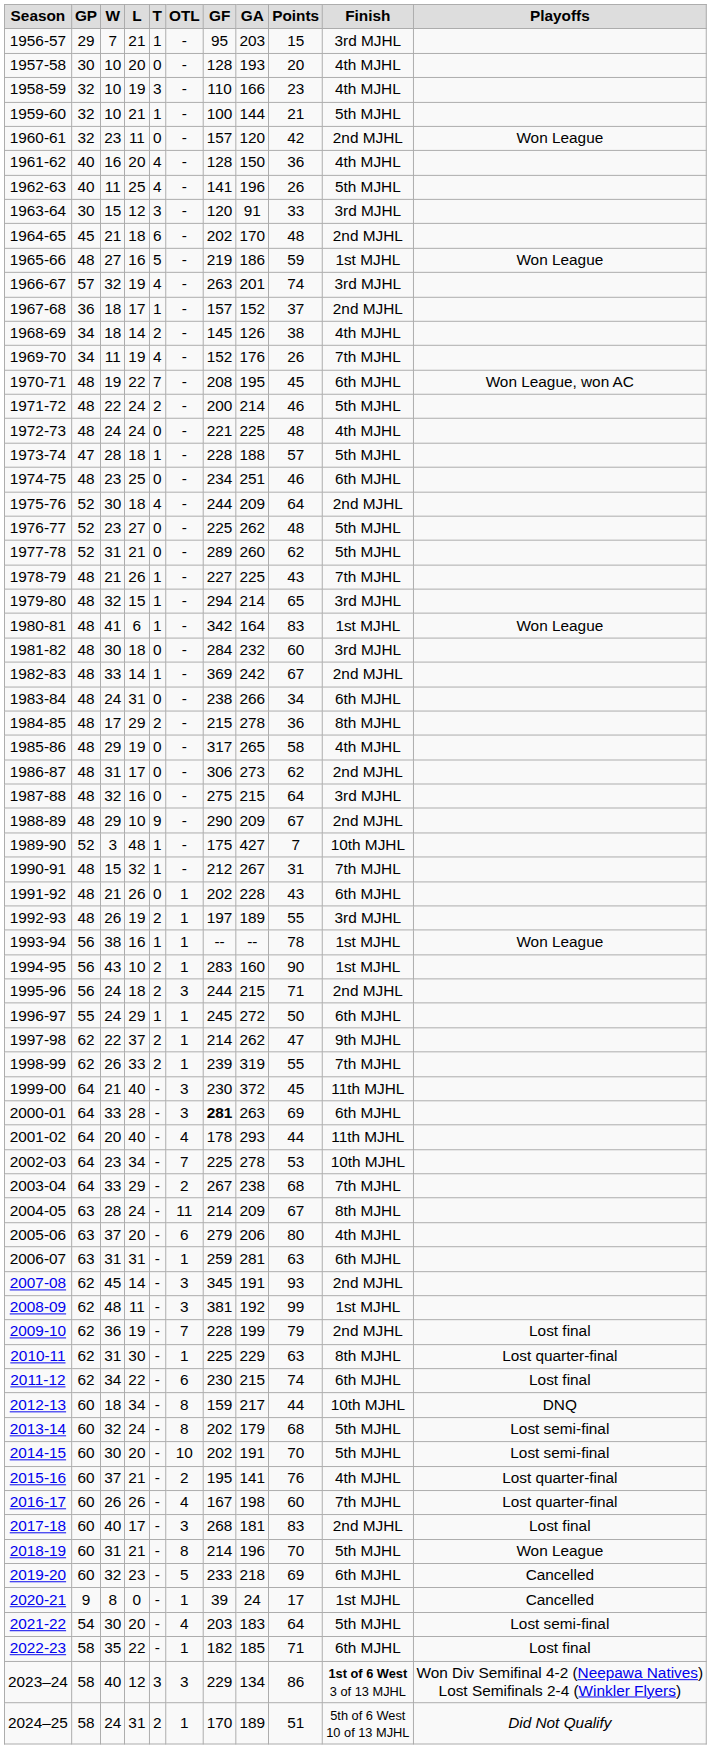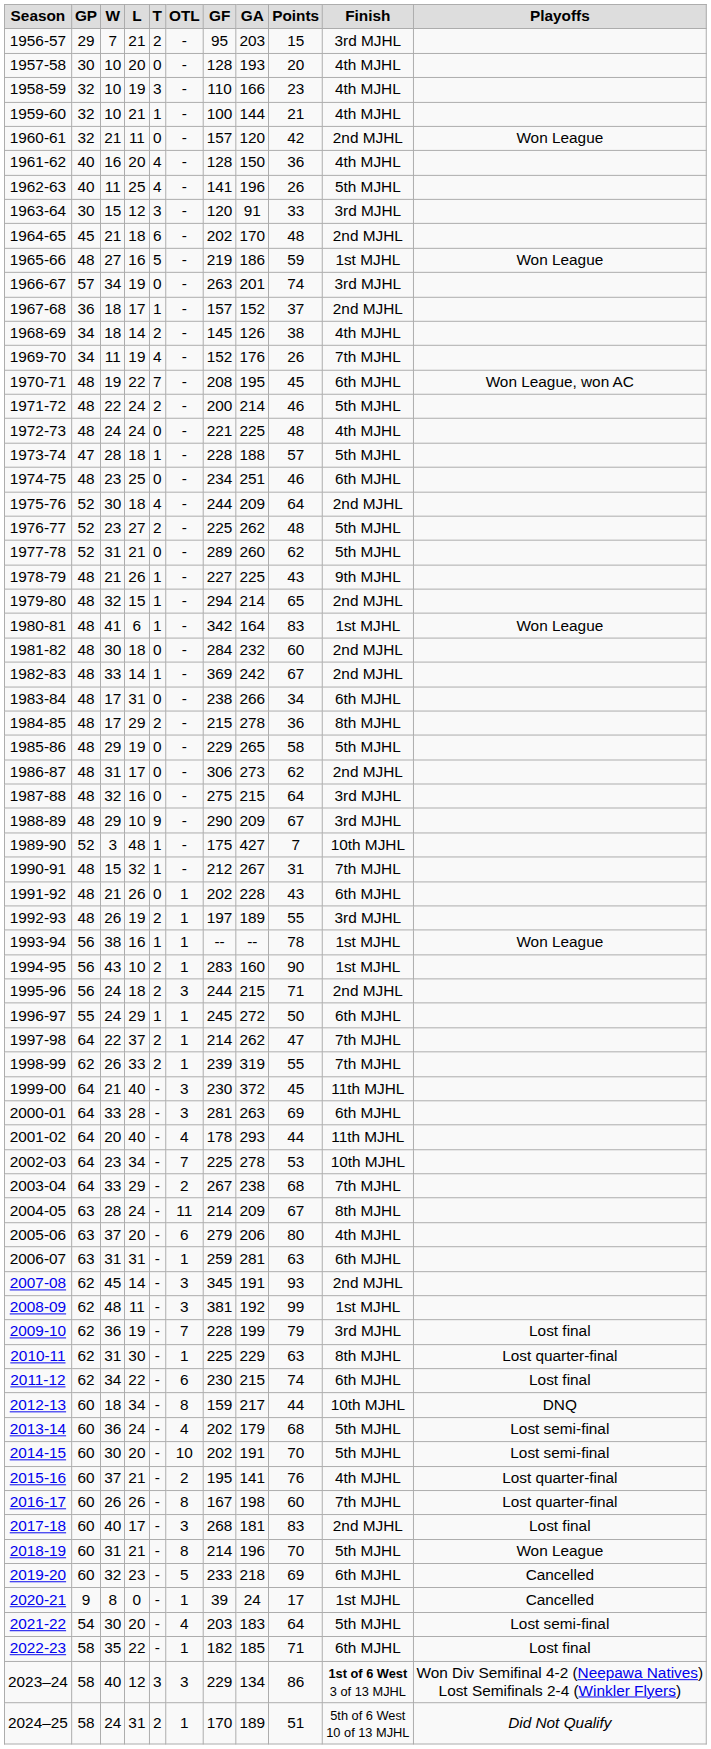1956-57 | T: 1 -> 2
1959-60 | Finish: 5th MJHL -> 4th MJHL
1960-61 | W: 23 -> 21
1966-67 | W: 32 -> 34
1966-67 | T: 4 -> 0
1976-77 | T: 0 -> 2
1978-79 | Finish: 7th MJHL -> 9th MJHL
1979-80 | Finish: 3rd MJHL -> 2nd MJHL
1981-82 | Finish: 3rd MJHL -> 2nd MJHL
1983-84 | W: 24 -> 17
1985-86 | GF: 317 -> 229
1985-86 | Finish: 4th MJHL -> 5th MJHL
1988-89 | Finish: 2nd MJHL -> 3rd MJHL
1997-98 | GP: 62 -> 64
1997-98 | Finish: 9th MJHL -> 7th MJHL
2000-01 | GF: bold -> normal
2009-10 | Finish: 2nd MJHL -> 3rd MJHL
2013-14 | W: 32 -> 36
2013-14 | OTL: 8 -> 4
2016-17 | OTL: 4 -> 8
